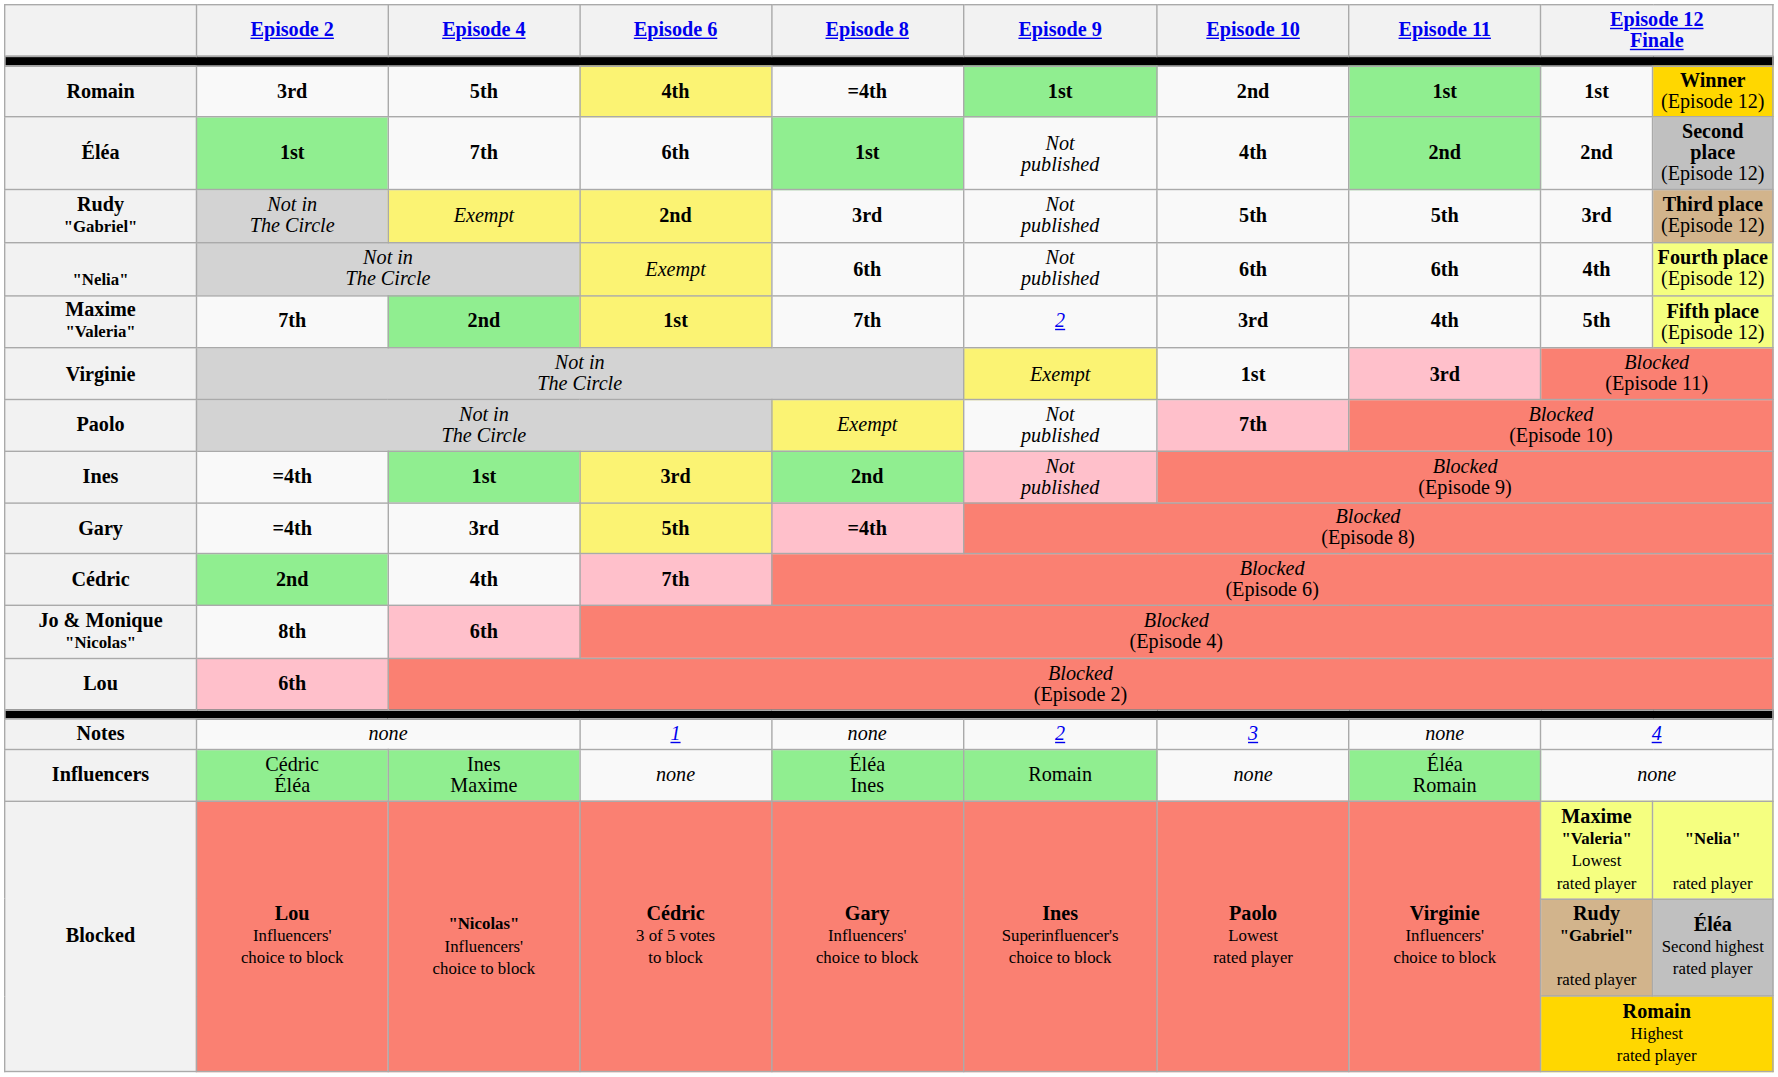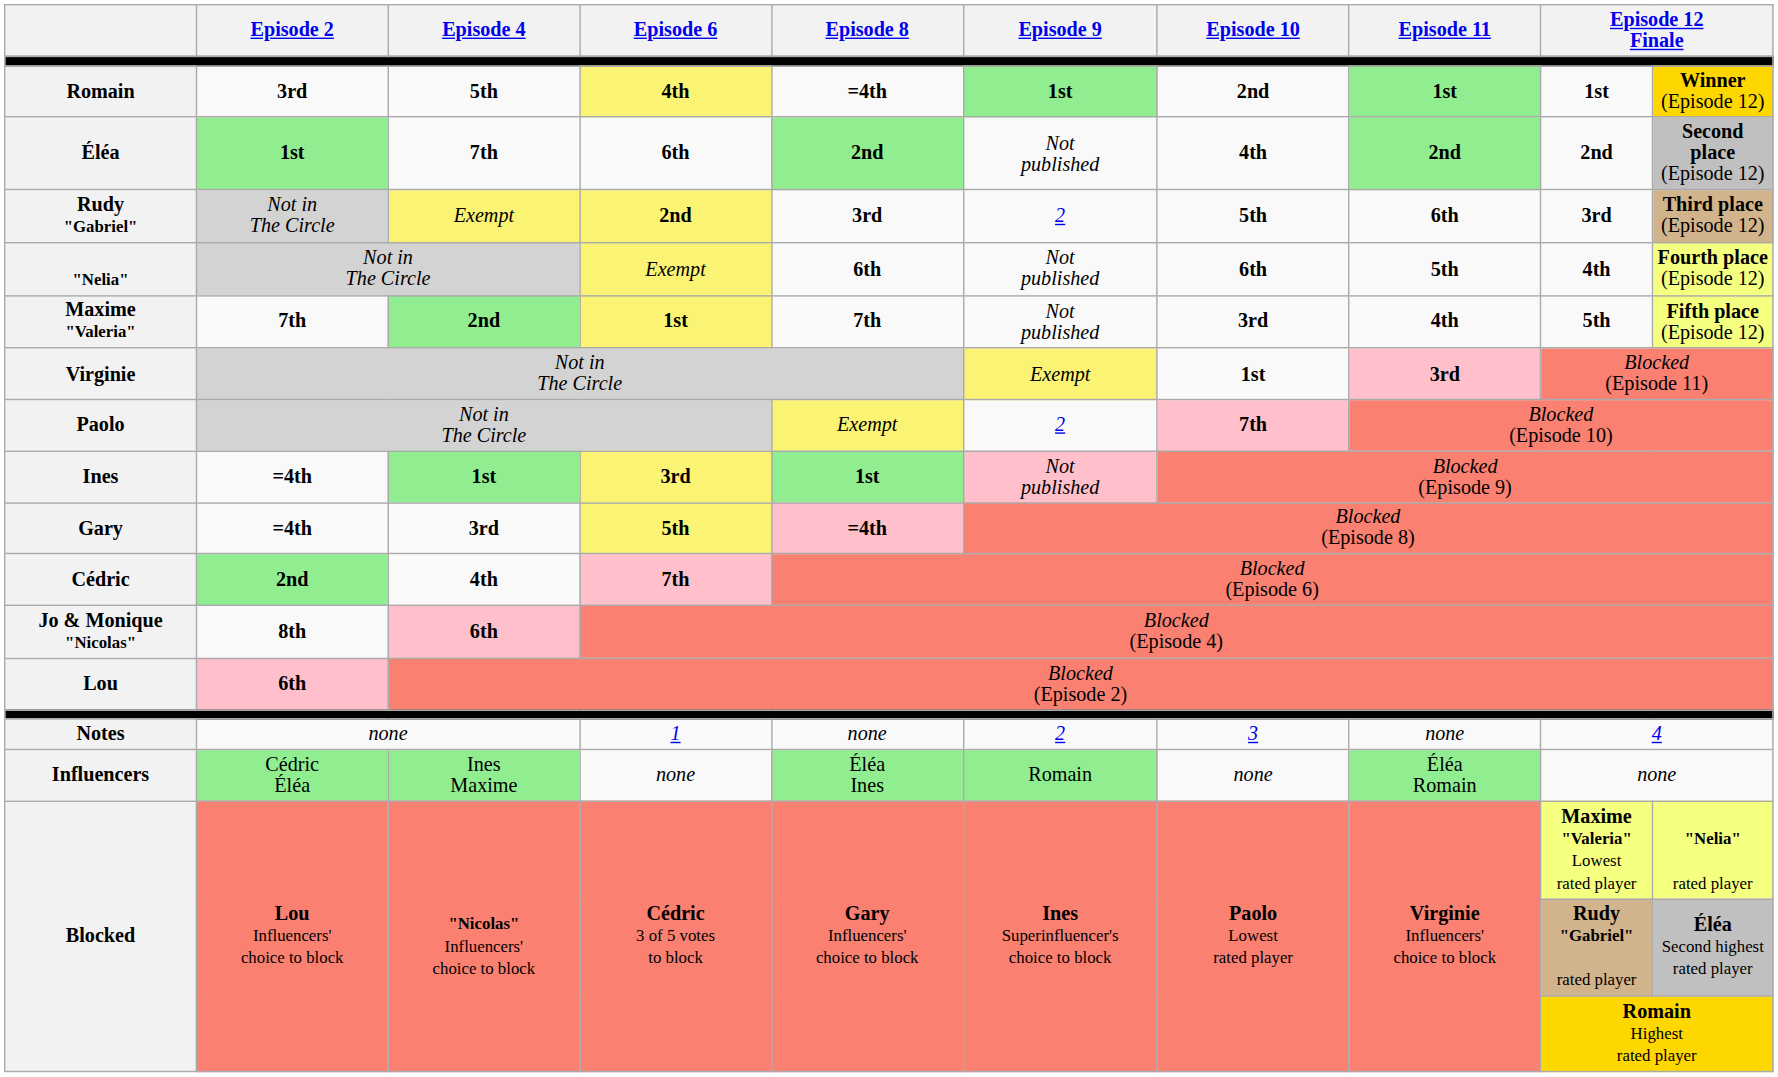Éléa | Episode 8: 1st -> 2nd
Rudy "Gabriel" | Episode 9: Not published -> 2
Rudy "Gabriel" | Episode 11: 5th -> 6th
"Nelia" | Episode 11: 6th -> 5th
Maxime "Valeria" | Episode 9: 2 -> Not published
Paolo | Episode 9: Not published -> 2
Ines | Episode 8: 2nd -> 1st
